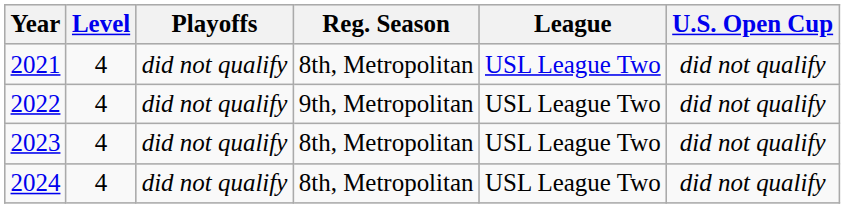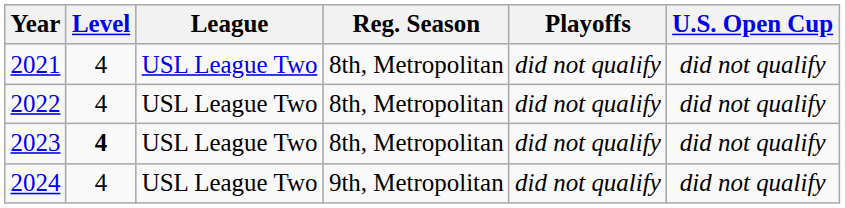columns swapped: League <-> Playoffs
2022 | Reg. Season: 9th, Metropolitan -> 8th, Metropolitan
2023 | Level: normal -> bold
2024 | Reg. Season: 8th, Metropolitan -> 9th, Metropolitan
